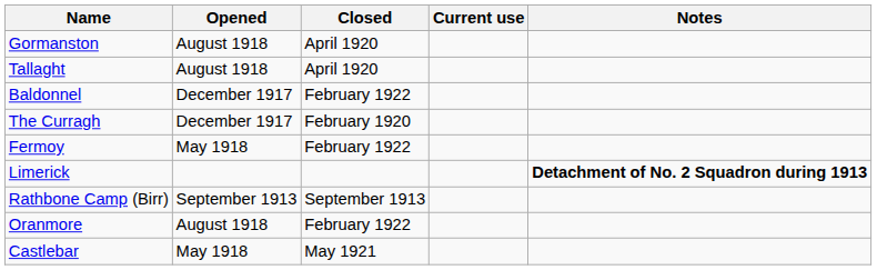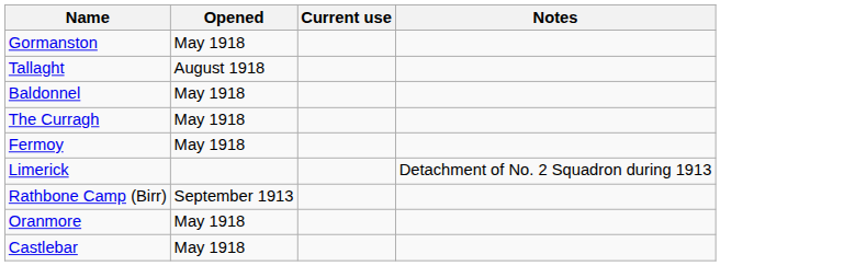- column: Closed | April 1920 | April 1920 | February 1922 | February 1920 | February 1922 | September 1913 | February 1922 | May 1921
Gormanston | Opened: August 1918 -> May 1918
Baldonnel | Opened: December 1917 -> May 1918
The Curragh | Opened: December 1917 -> May 1918
Limerick | Notes: bold -> normal
Oranmore | Opened: August 1918 -> May 1918
